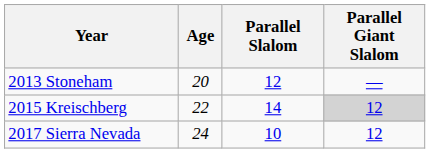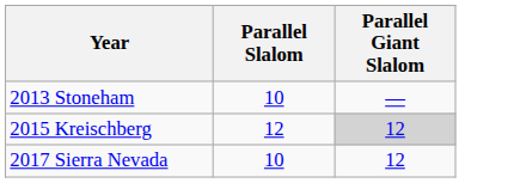- column: Age | 20 | 22 | 24
2013 Stoneham | Parallel Slalom: 12 -> 10
2015 Kreischberg | Parallel Slalom: 14 -> 12
